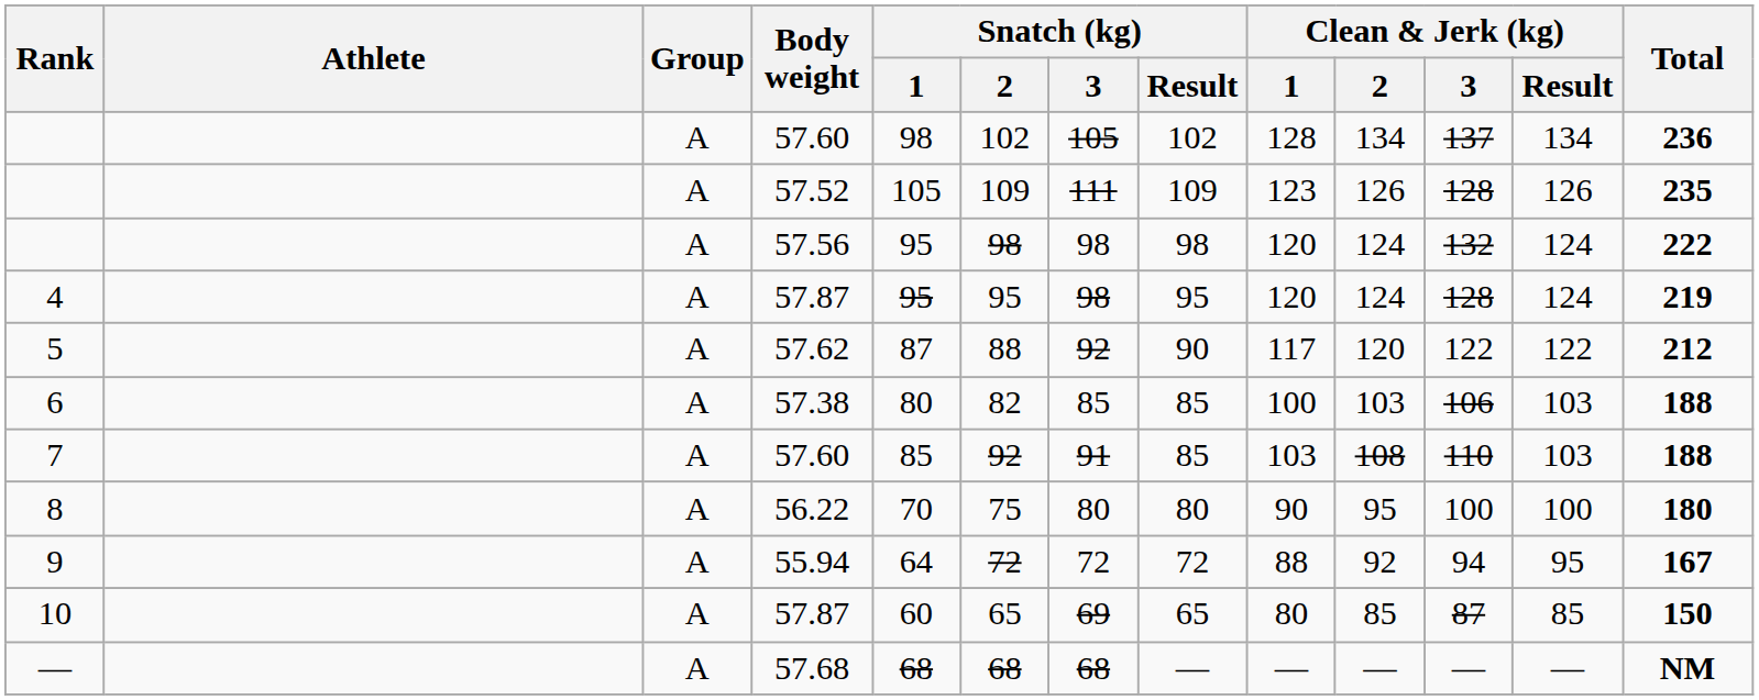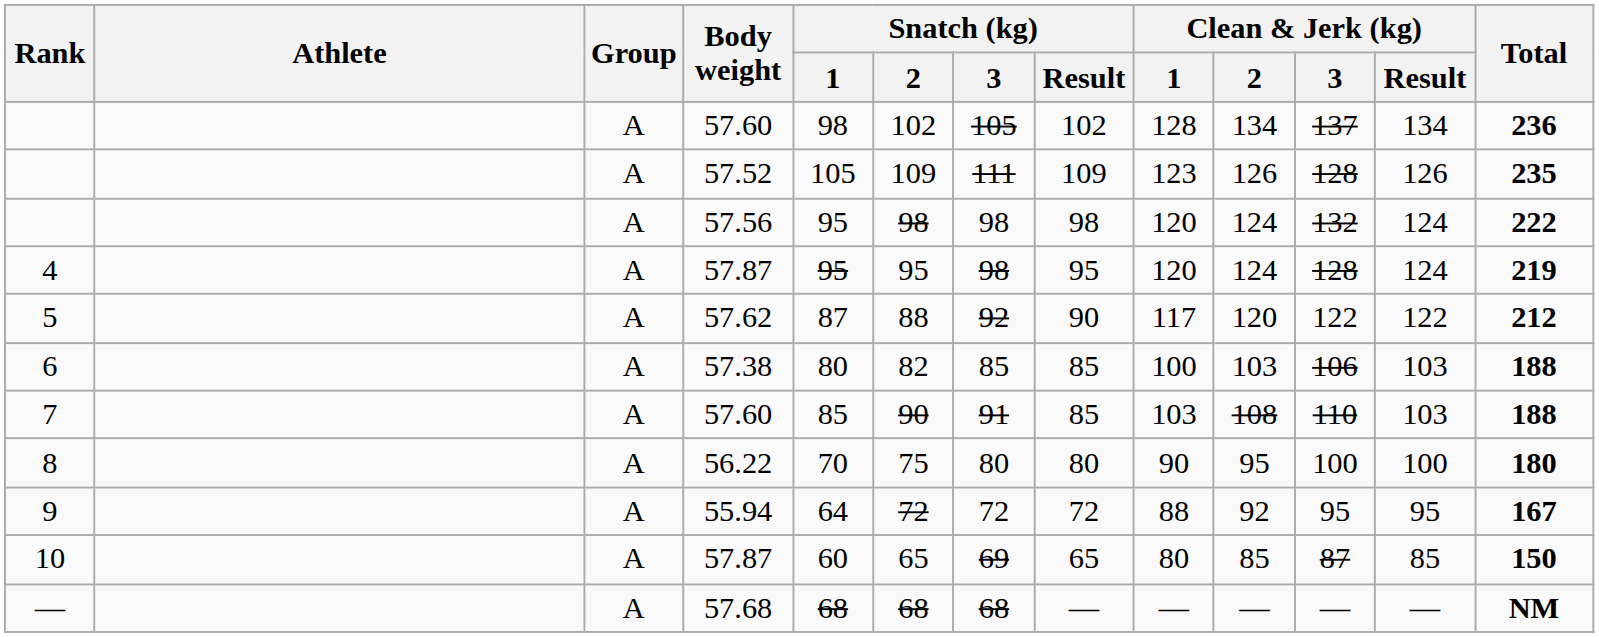7 | Snatch (kg) / 2: 92 -> 90
9 | Clean & Jerk (kg) / 3: 94 -> 95
